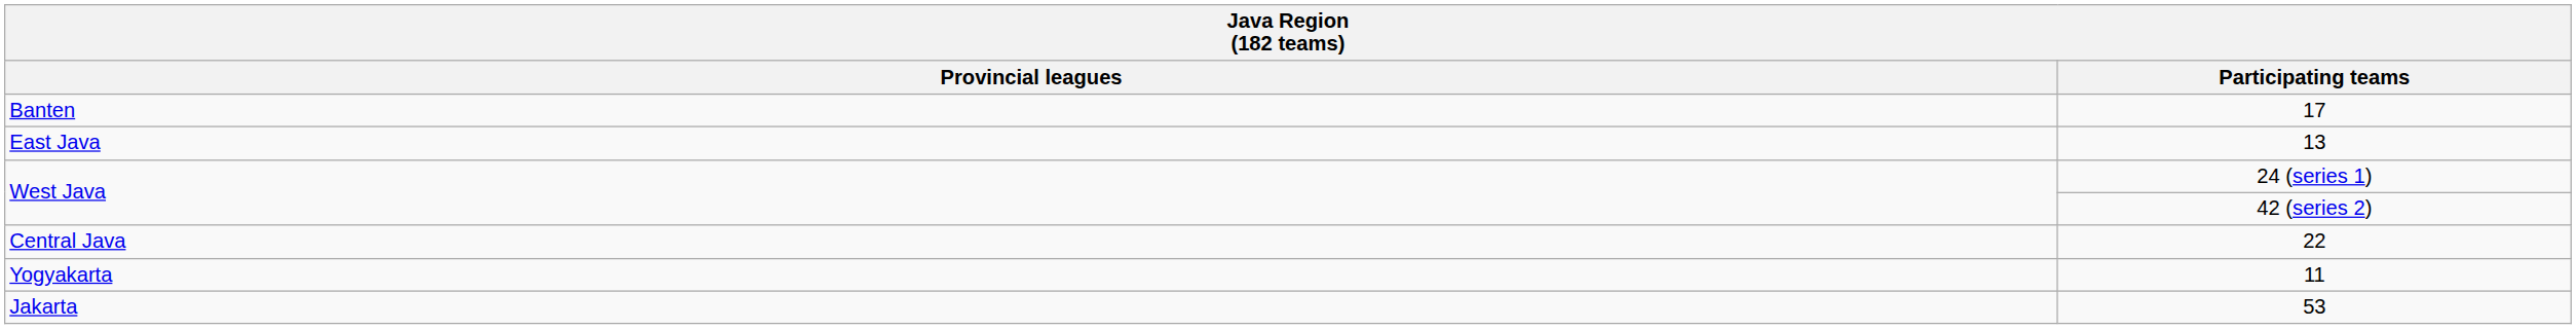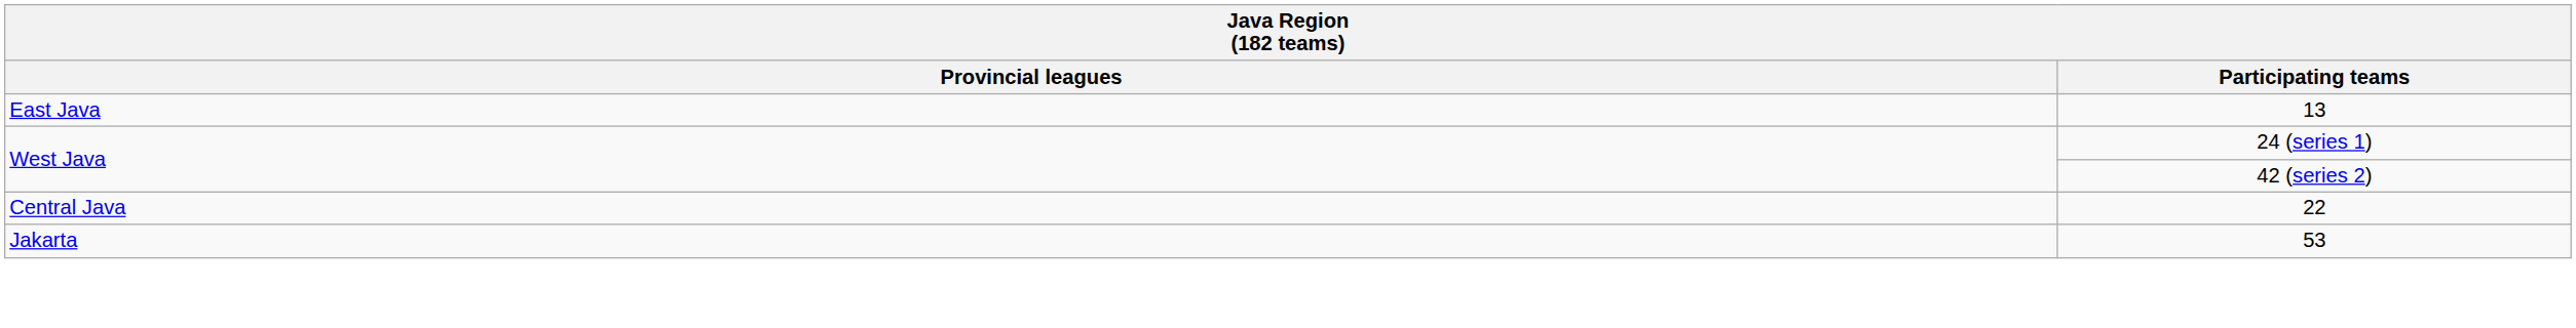- row: Banten | 17
- row: Yogyakarta | 11
